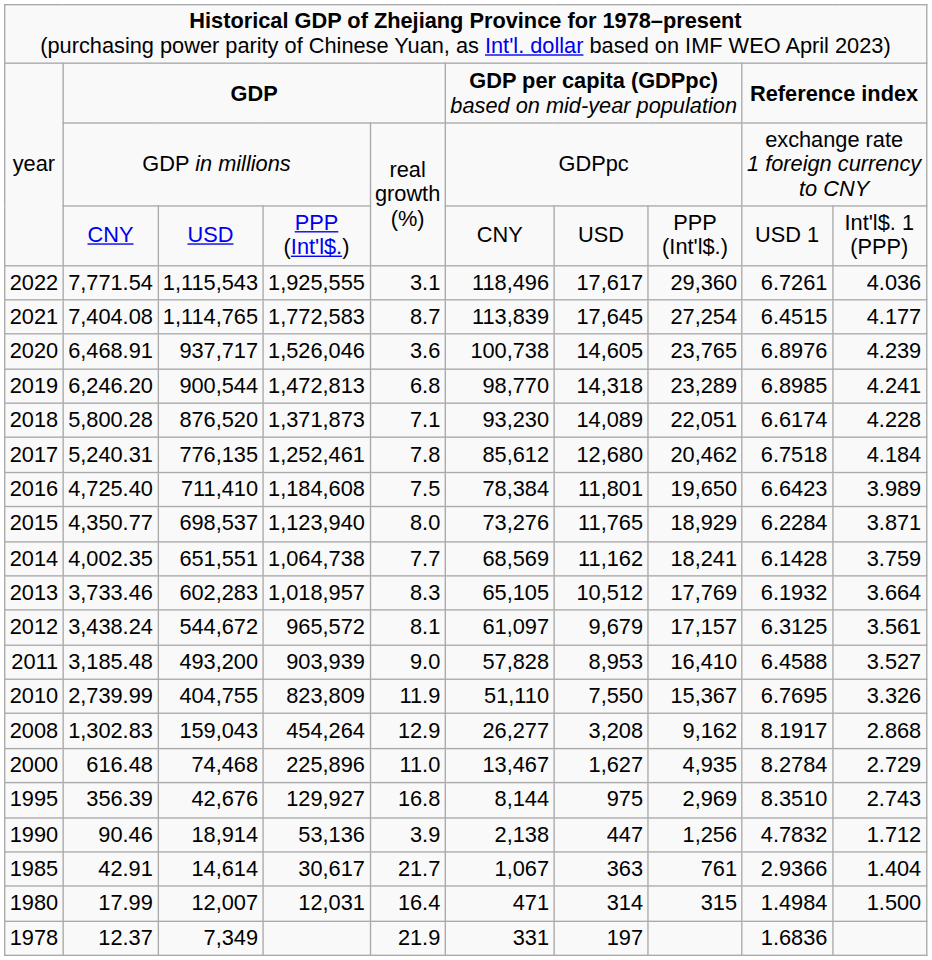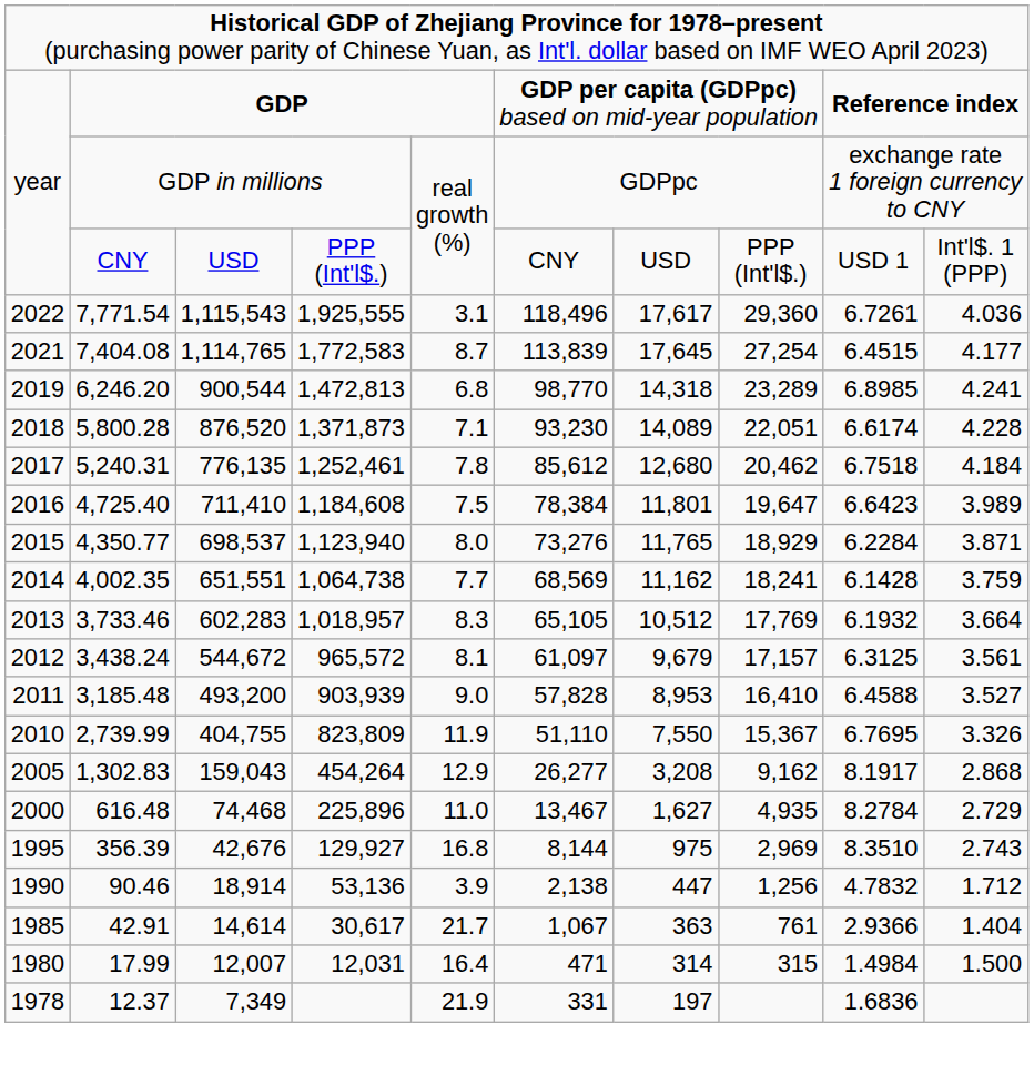- row: 2020 | 6,468.91 | 937,717 | 1,526,046 | 3.6 | 100,738 | 14,605 | 23,765 | 6.8976 | 4.239
4,725.40 | column 8: 19,650 -> 19,647
1,302.83 | column 1: 2008 -> 2005
